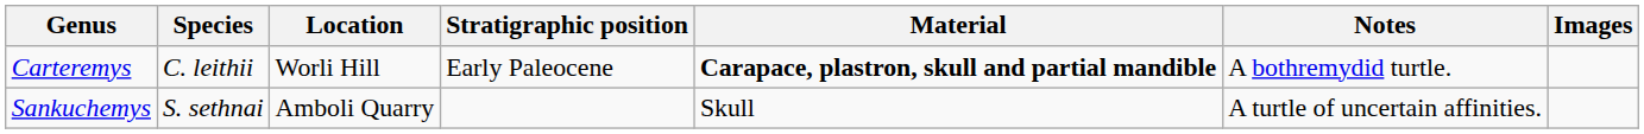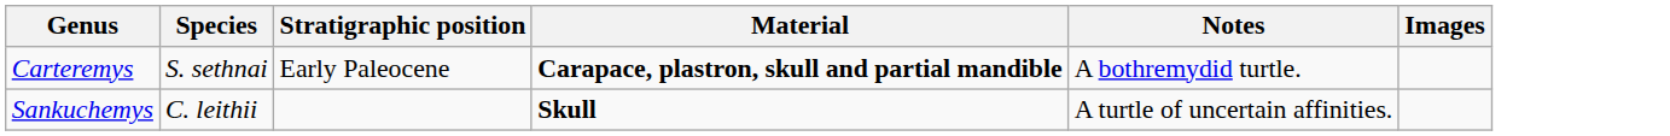- column: Location | Worli Hill | Amboli Quarry
Carteremys | Species: C. leithii -> S. sethnai
Sankuchemys | Species: S. sethnai -> C. leithii
Sankuchemys | Material: normal -> bold
